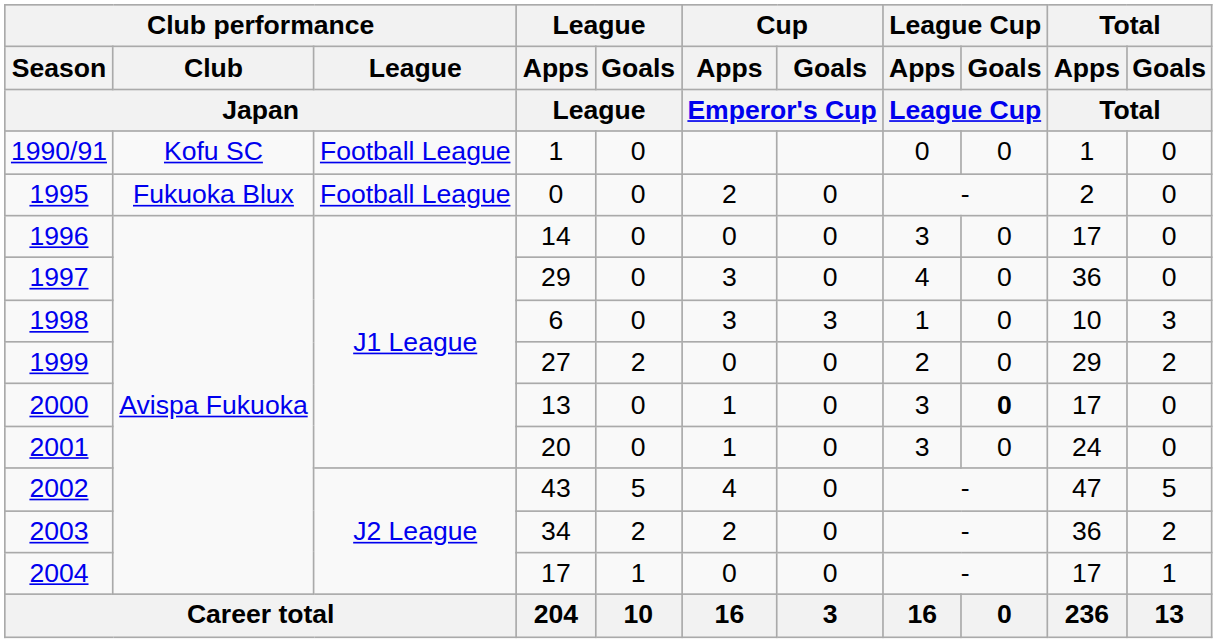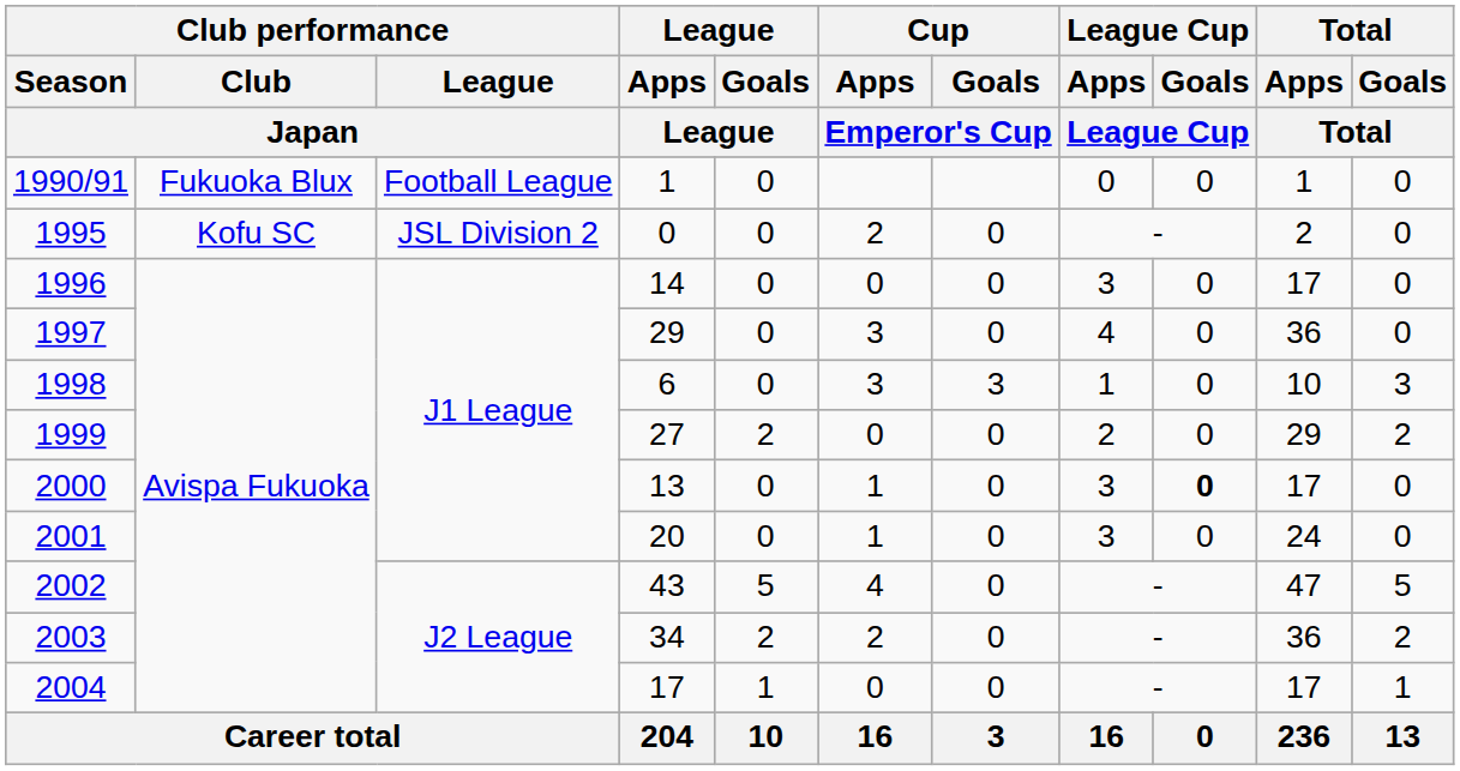1990/91 | Club performance / Club / Japan: Kofu SC -> Fukuoka Blux
1995 | Club performance / Club / Japan: Fukuoka Blux -> Kofu SC
1995 | Club performance / League / Japan: Football League -> JSL Division 2
